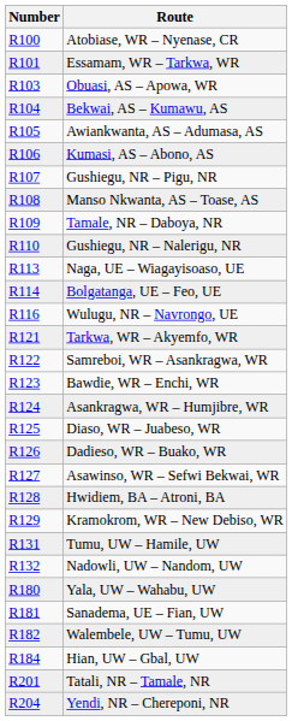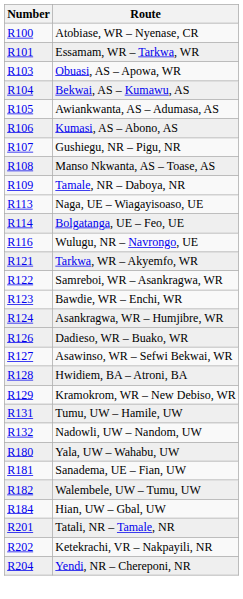- row: R110 | Gushiegu, NR – Nalerigu, NR
- row: R125 | Diaso, WR – Juabeso, WR
+ row: R202 | Ketekrachi, VR – Nakpayili, NR
